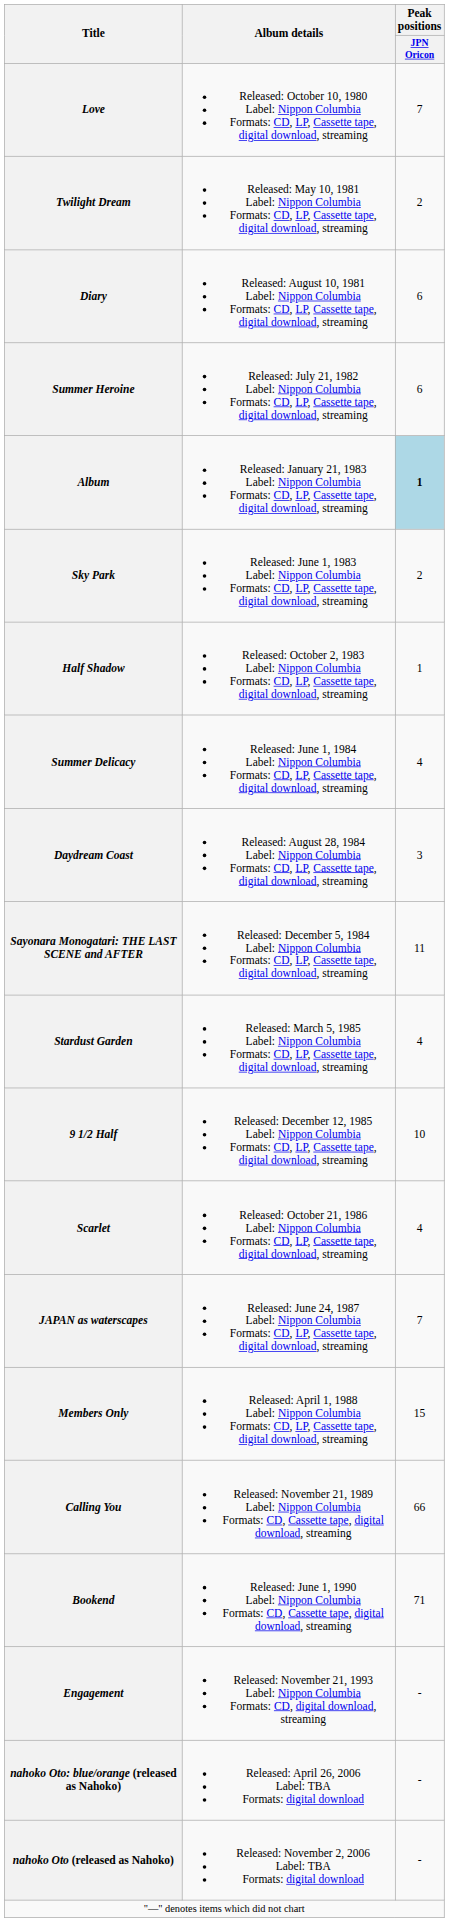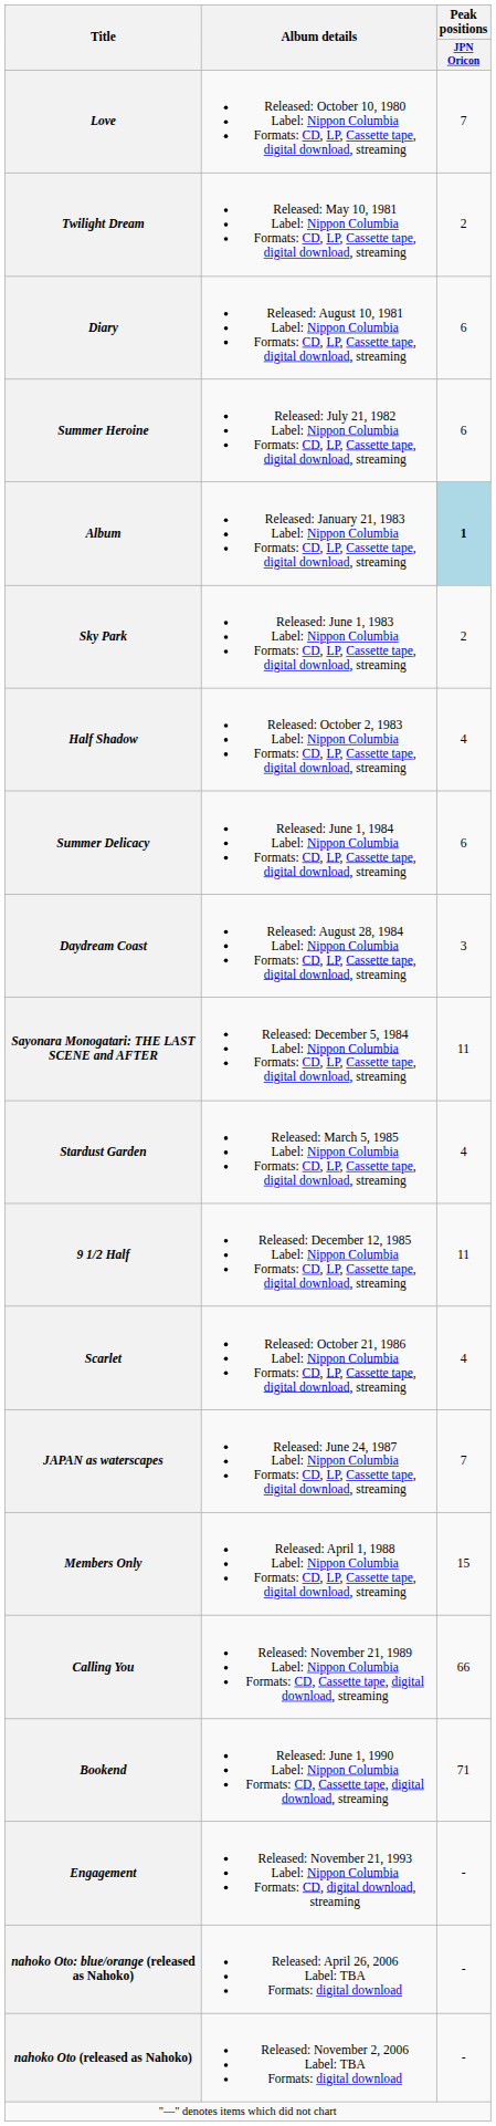Half Shadow | Peak positions / JPN Oricon: 1 -> 4
Summer Delicacy | Peak positions / JPN Oricon: 4 -> 6
9 1/2 Half | Peak positions / JPN Oricon: 10 -> 11
